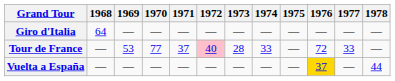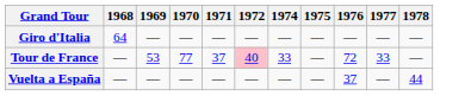- column: 1973 | — | 28 | —
Vuelta a España | 1976: gold background -> no background
